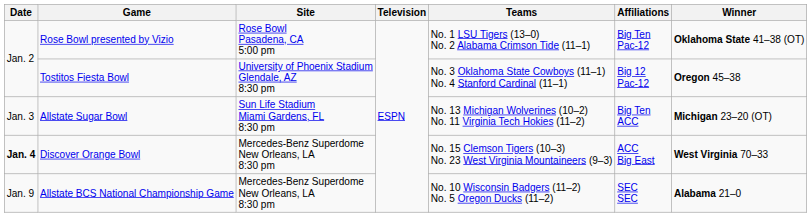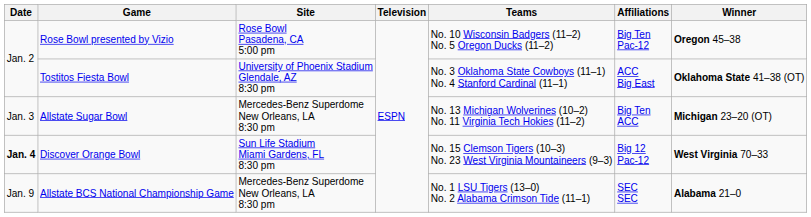Rose Bowl presented by Vizio | Teams: No. 1 LSU Tigers (13–0) No. 2 Alabama Crimson Tide (11–1) -> No. 10 Wisconsin Badgers (11–2) No. 5 Oregon Ducks (11–2)
Rose Bowl presented by Vizio | Winner: Oklahoma State 41–38 (OT) -> Oregon 45–38
Tostitos Fiesta Bowl | Affiliations: Big 12 Pac-12 -> ACC Big East
Tostitos Fiesta Bowl | Winner: Oregon 45–38 -> Oklahoma State 41–38 (OT)
Allstate Sugar Bowl | Site: Sun Life Stadium Miami Gardens, FL 8:30 pm -> Mercedes-Benz Superdome New Orleans, LA 8:30 pm
Discover Orange Bowl | Site: Mercedes-Benz Superdome New Orleans, LA 8:30 pm -> Sun Life Stadium Miami Gardens, FL 8:30 pm
Discover Orange Bowl | Affiliations: ACC Big East -> Big 12 Pac-12
Allstate BCS National Championship Game | Teams: No. 10 Wisconsin Badgers (11–2) No. 5 Oregon Ducks (11–2) -> No. 1 LSU Tigers (13–0) No. 2 Alabama Crimson Tide (11–1)
